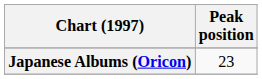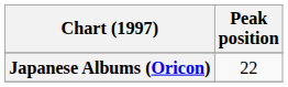Japanese Albums (Oricon) | Peak position: 23 -> 22
